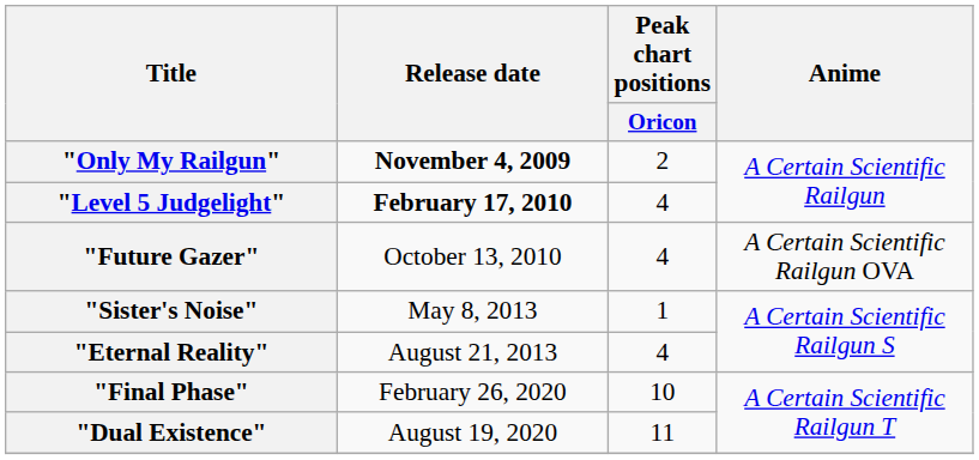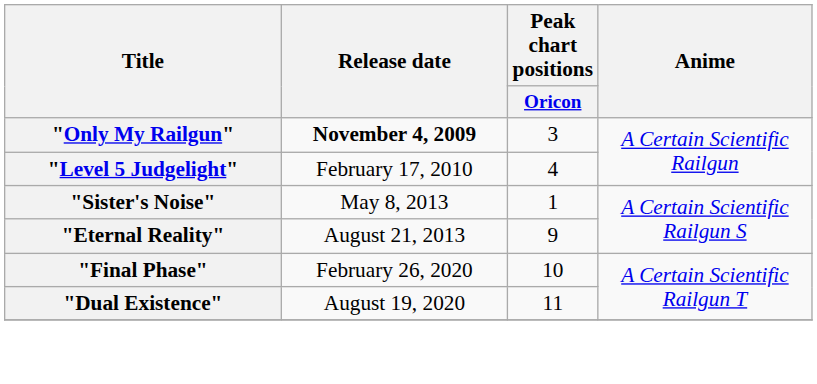"Only My Railgun" | Peak chart positions / Oricon: 2 -> 3
"Level 5 Judgelight" | Release date: bold -> normal
- row: "Future Gazer" | October 13, 2010 | 4 | A Certain Scientific Railgun OVA
"Eternal Reality" | Peak chart positions / Oricon: 4 -> 9
